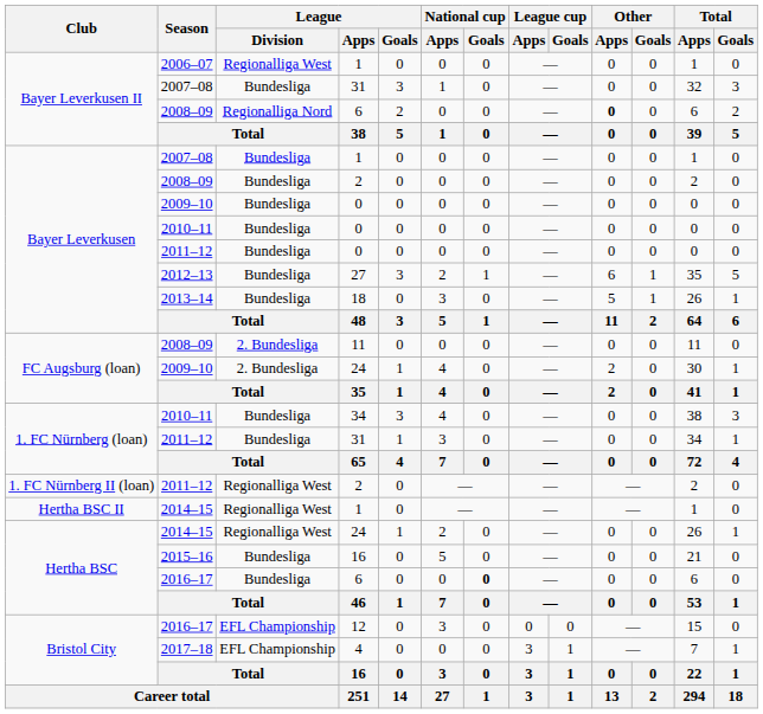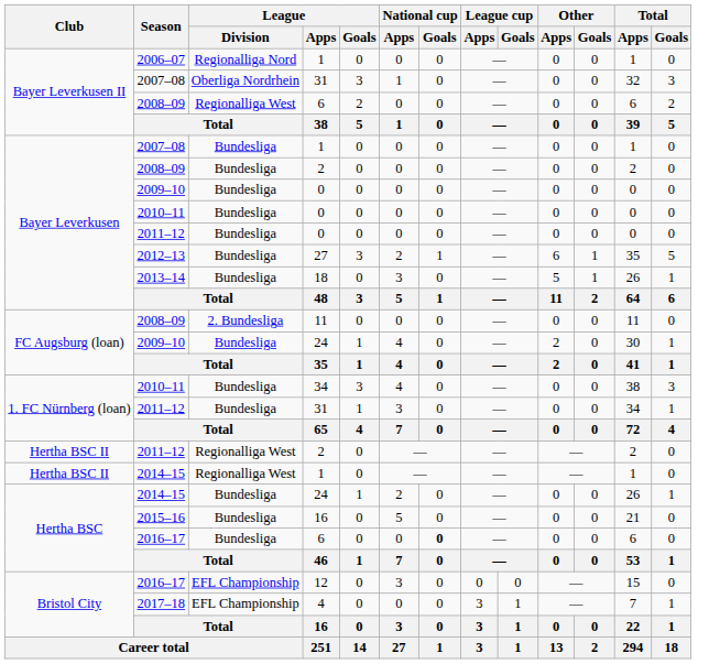2006–07 / 1 | League / Division: Regionalliga West -> Regionalliga Nord
2007–08 / 31 | League / Division: Bundesliga -> Oberliga Nordrhein
2008–09 / 6 | League / Division: Regionalliga Nord -> Regionalliga West
2008–09 / 6 | Other / Apps: bold -> normal
2009–10 / 24 | League / Division: 2. Bundesliga -> Bundesliga
2011–12 / 2 | Club: 1. FC Nürnberg II (loan) -> Hertha BSC II
2014–15 / 24 | League / Division: Regionalliga West -> Bundesliga
